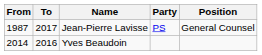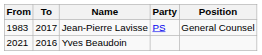Jean-Pierre Lavisse | From: 1987 -> 1983
Yves Beaudoin | From: 2014 -> 2021
